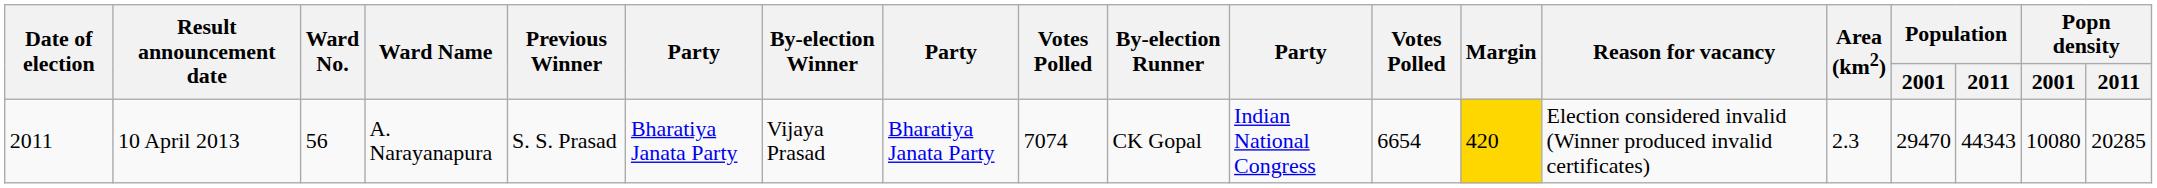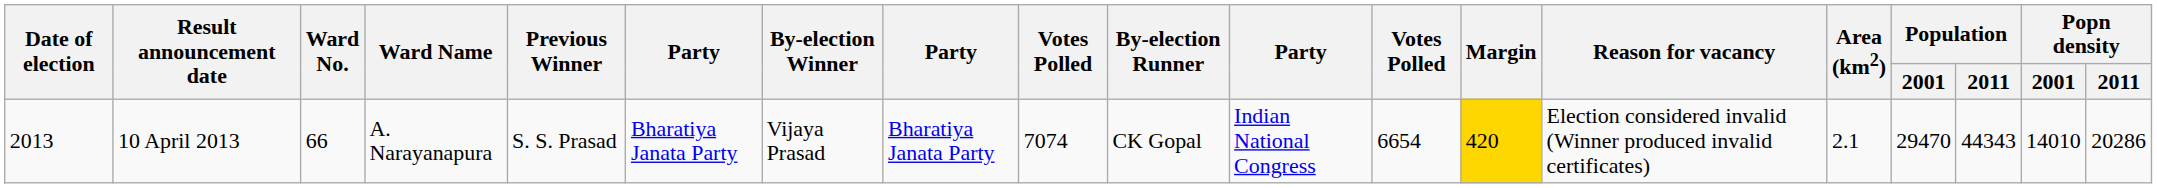10 April 2013 | Date of election: 2011 -> 2013
10 April 2013 | Ward No.: 56 -> 66
10 April 2013 | Area (km2): 2.3 -> 2.1
10 April 2013 | Popn density / 2001: 10080 -> 14010
10 April 2013 | Popn density / 2011: 20285 -> 20286
